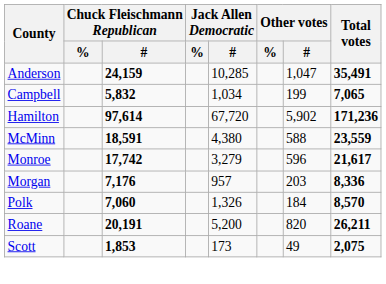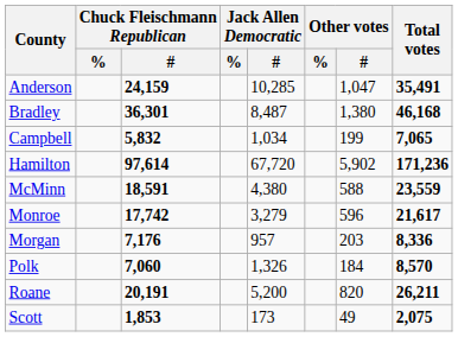+ row: Bradley | 36,301 | 8,487 | 1,380 | 46,168
